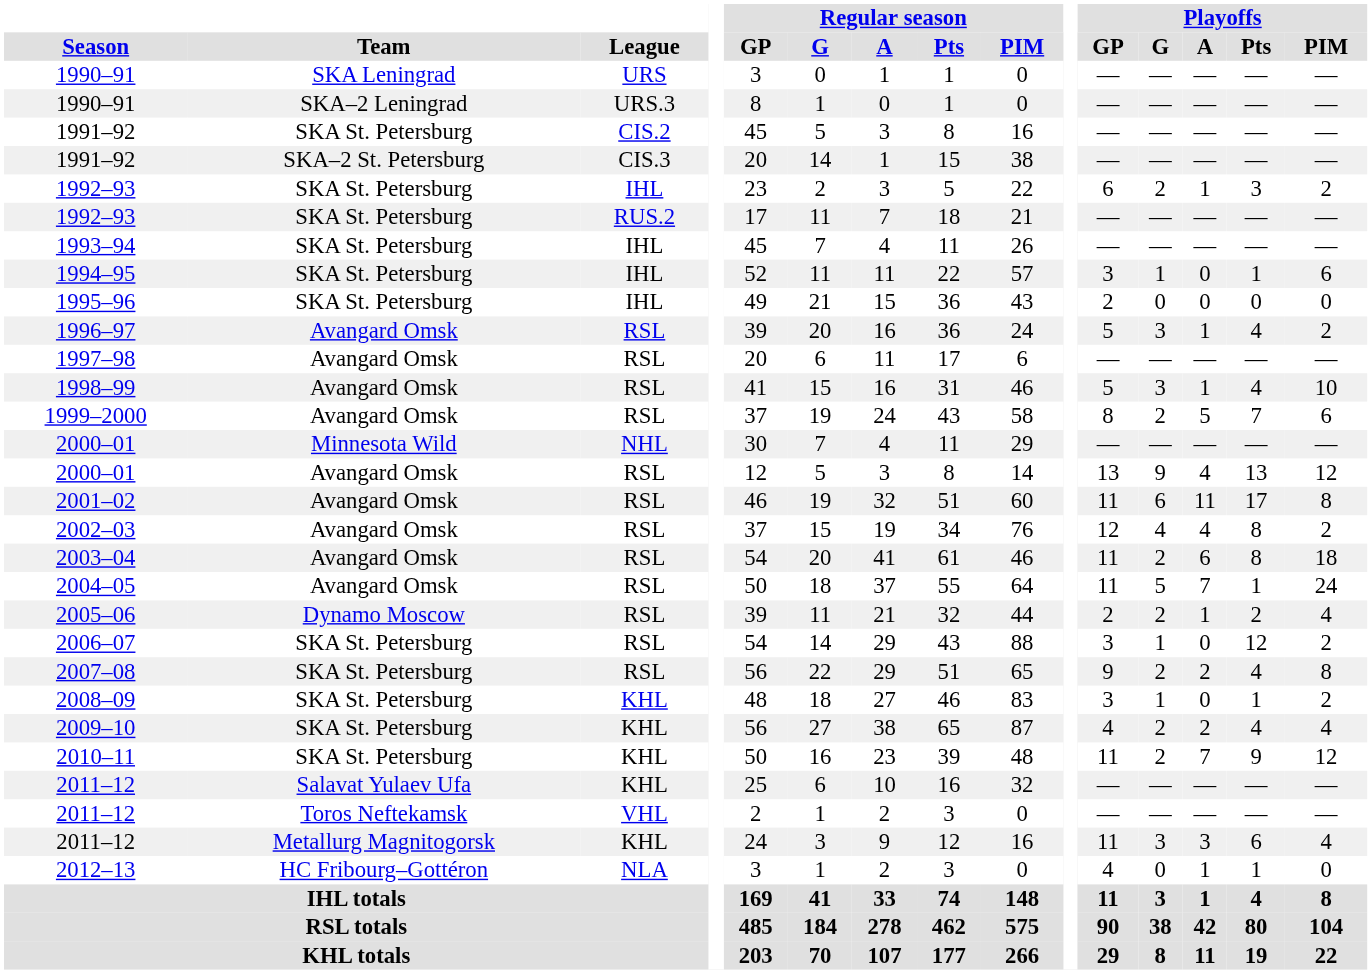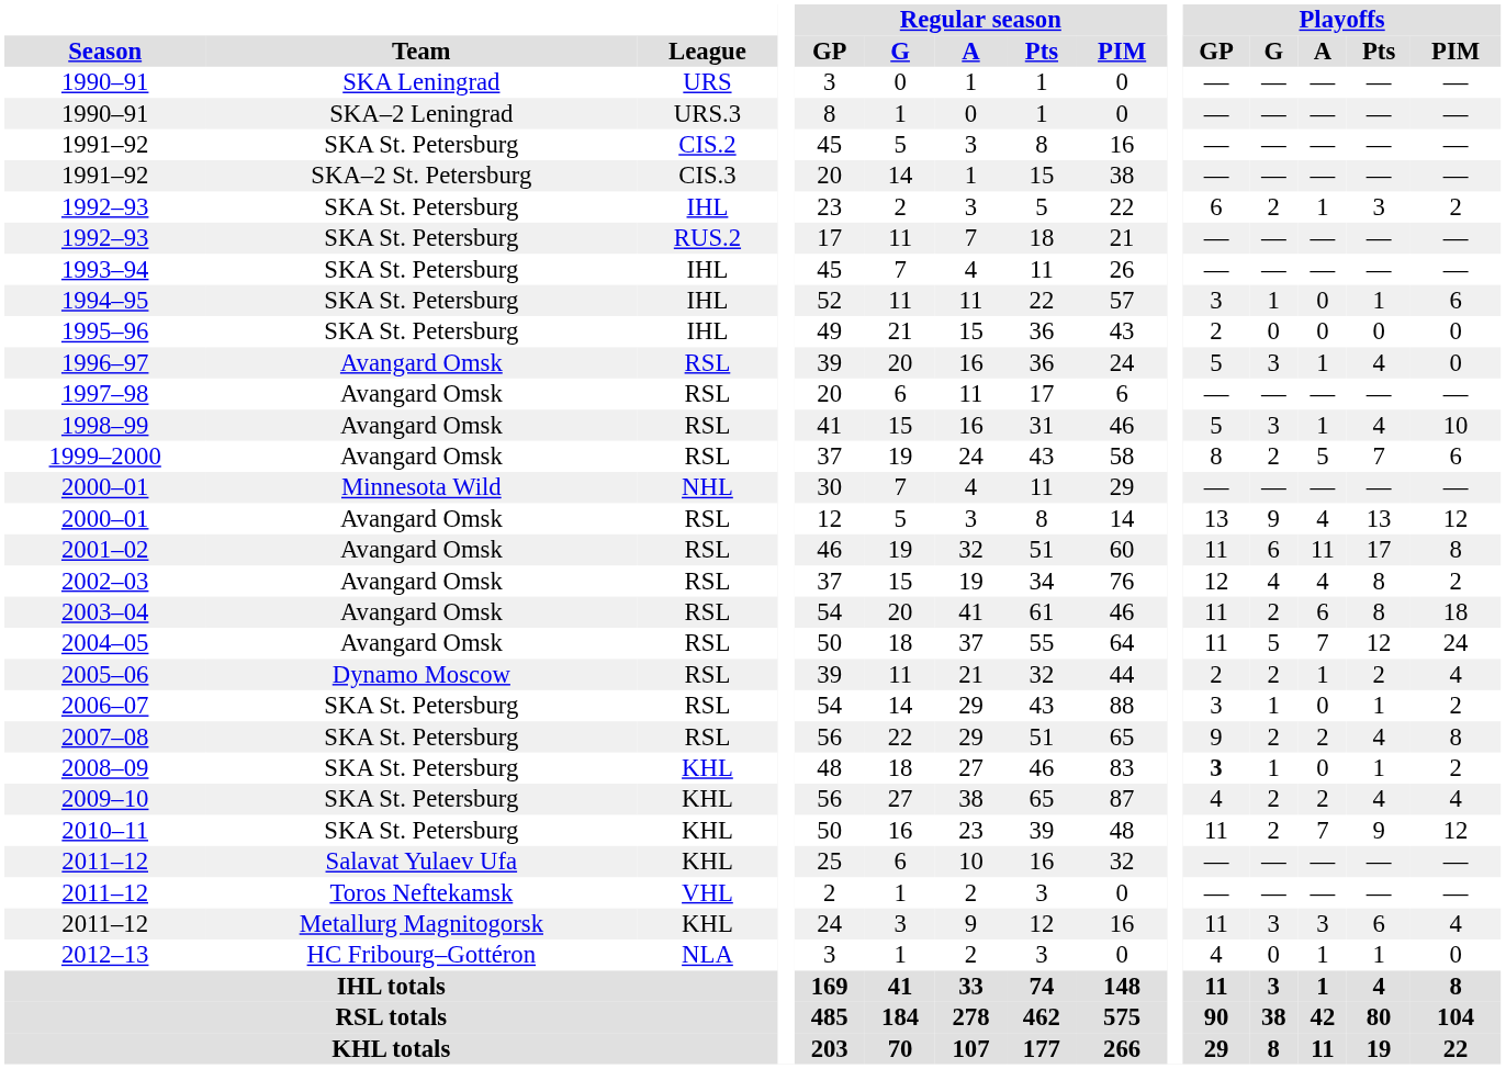1996–97 | Playoffs / PIM: 2 -> 0
2004–05 | Playoffs / Pts: 1 -> 12
2006–07 | Playoffs / Pts: 12 -> 1
2008–09 | Playoffs / GP: normal -> bold
